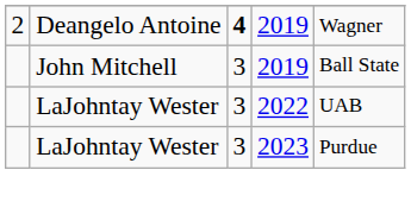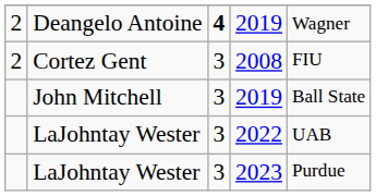+ row: 2 | Cortez Gent | 3 | 2008 | FIU
